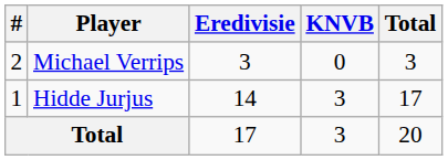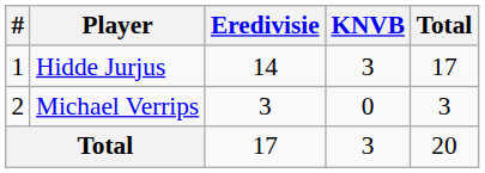rows swapped: Hidde Jurjus <-> Michael Verrips
